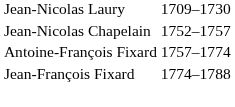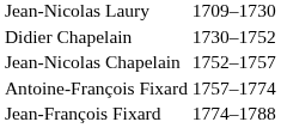+ row: Didier Chapelain | 1730–1752
